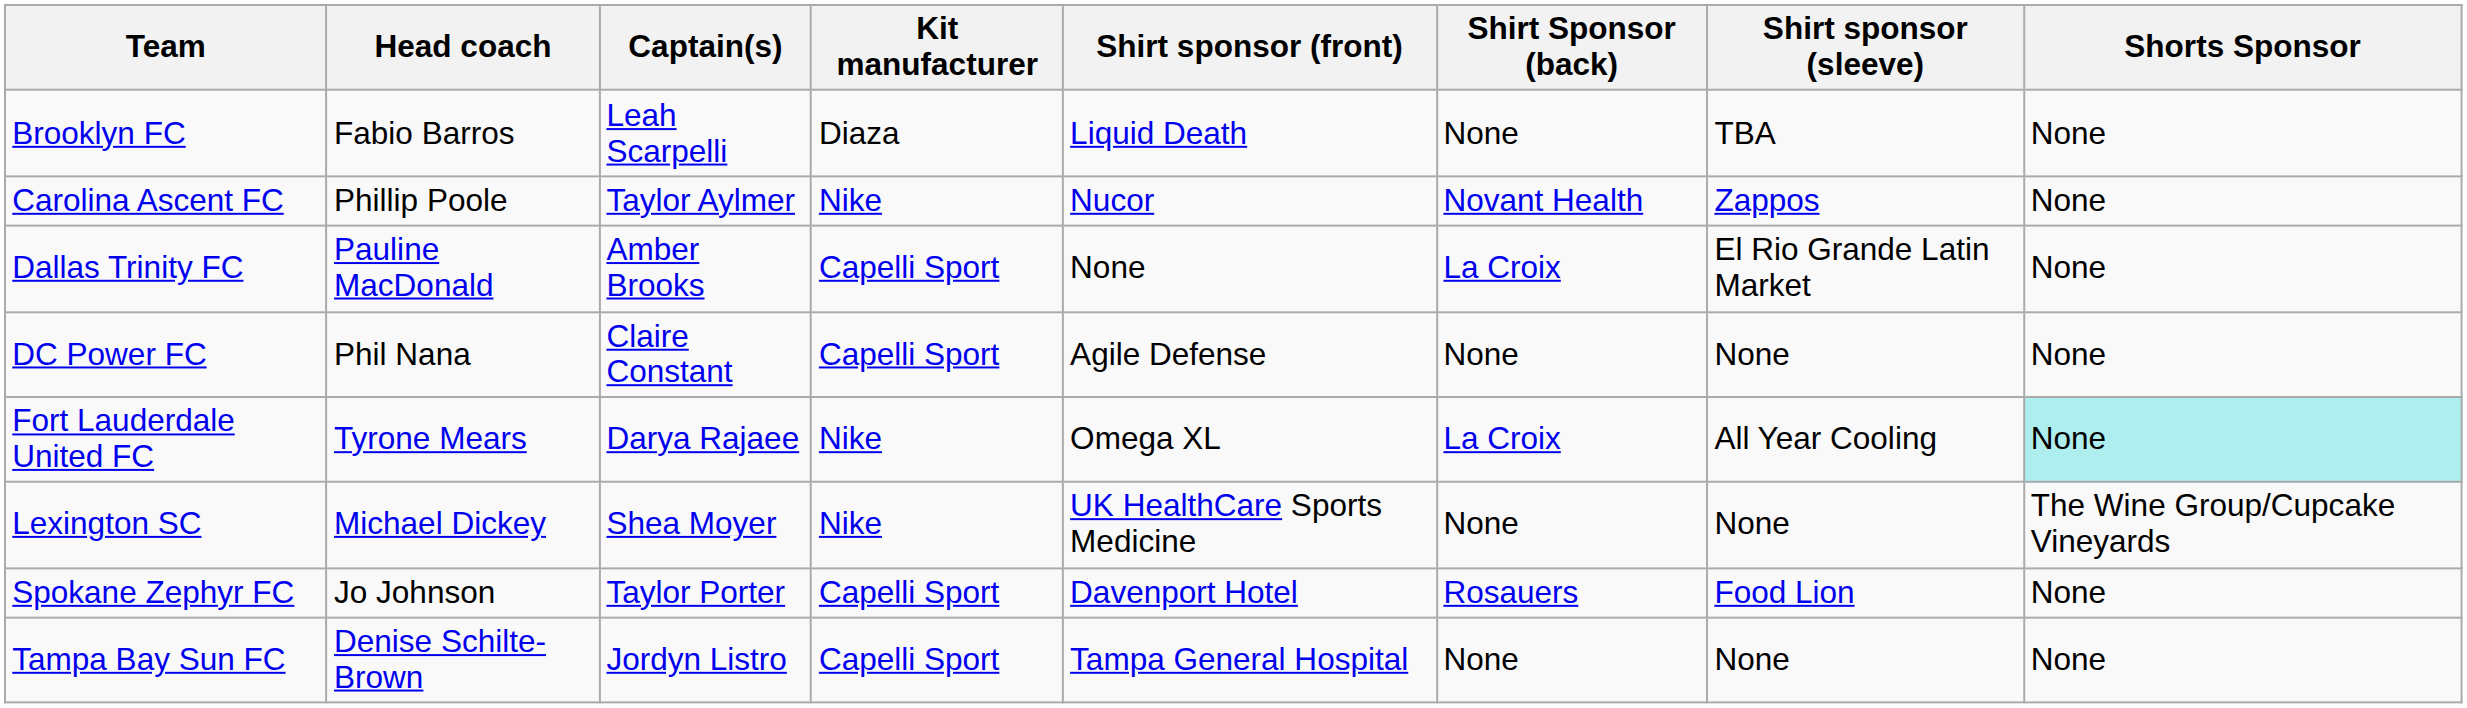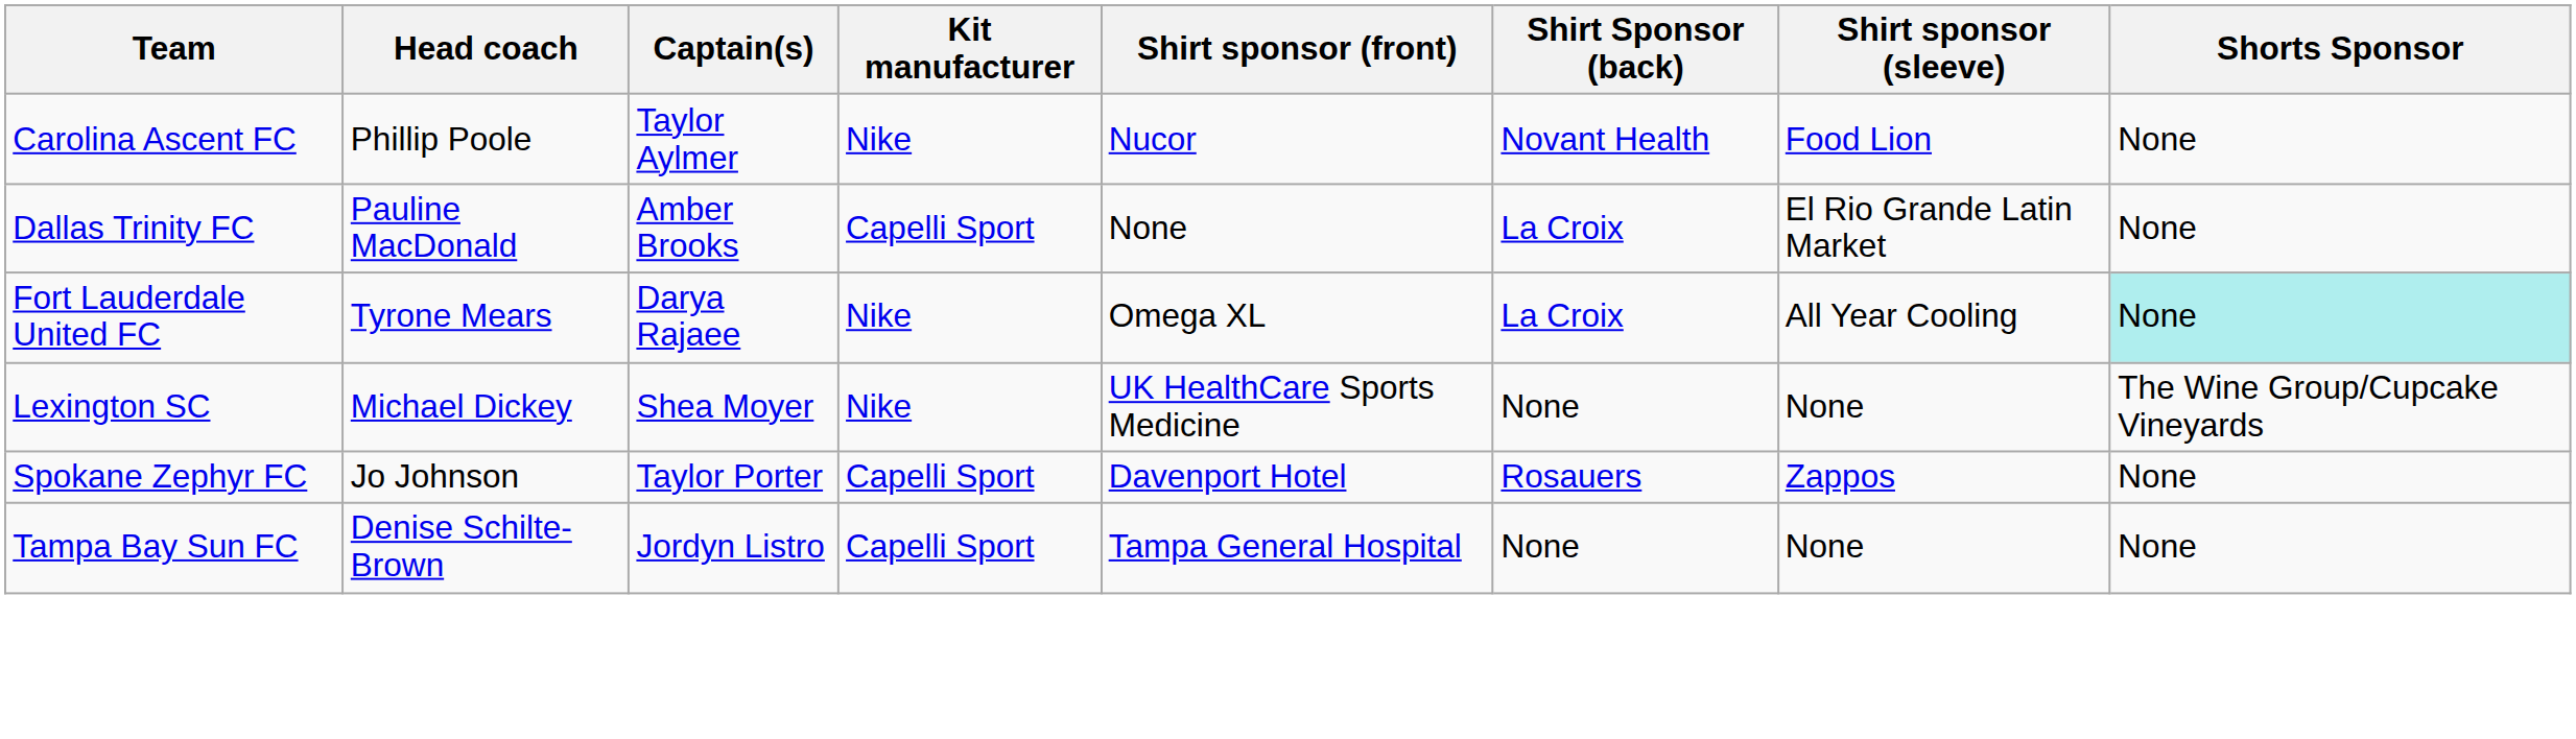- row: Brooklyn FC | Fabio Barros | Leah Scarpelli | Diaza | Liquid Death | None | TBA | None
Carolina Ascent FC | Shirt sponsor (sleeve): Zappos -> Food Lion
- row: DC Power FC | Phil Nana | Claire Constant | Capelli Sport | Agile Defense | None | None | None
Spokane Zephyr FC | Shirt sponsor (sleeve): Food Lion -> Zappos
